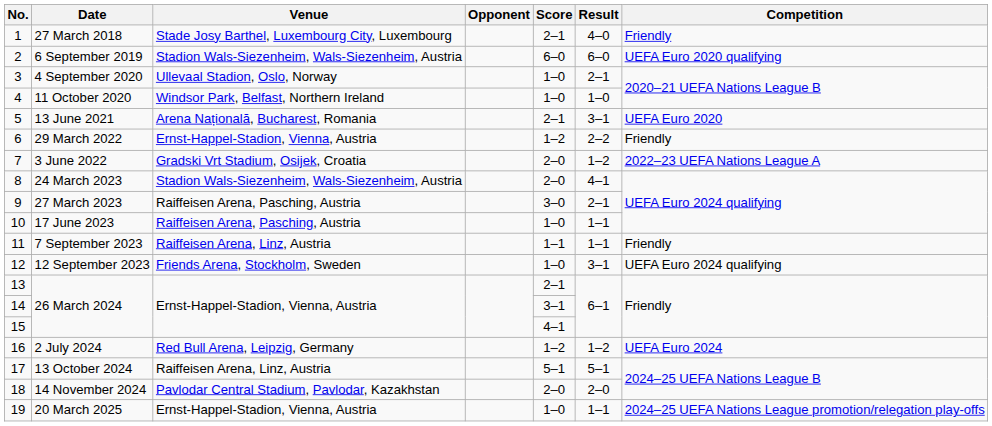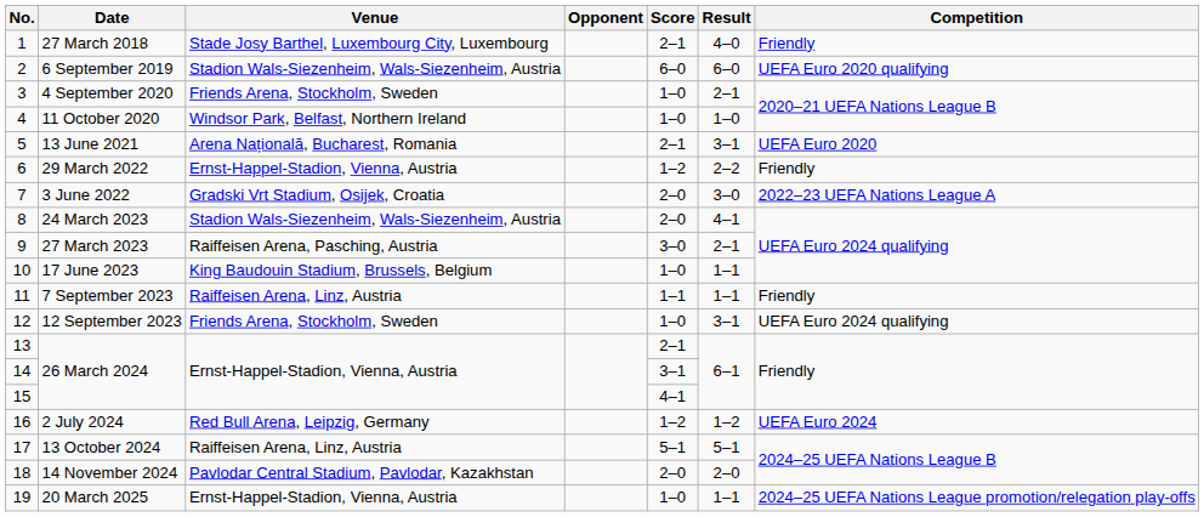3 | Venue: Ullevaal Stadion, Oslo, Norway -> Friends Arena, Stockholm, Sweden
7 | Result: 1–2 -> 3–0
10 | Venue: Raiffeisen Arena, Pasching, Austria -> King Baudouin Stadium, Brussels, Belgium
